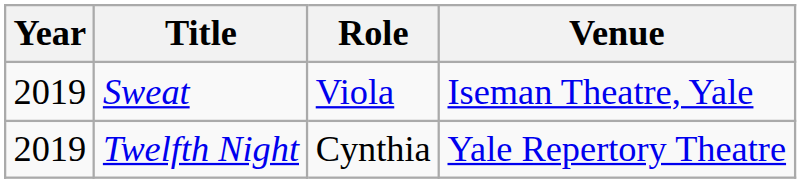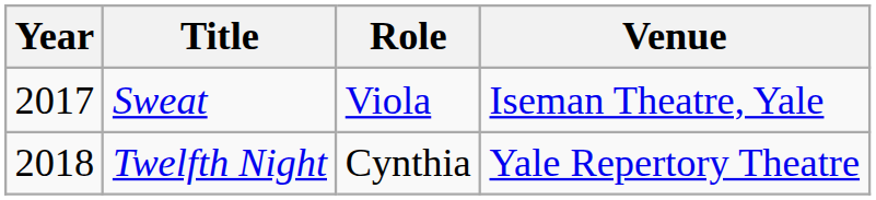Sweat | Year: 2019 -> 2017
Twelfth Night | Year: 2019 -> 2018
